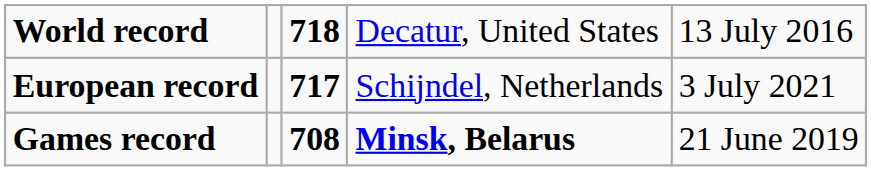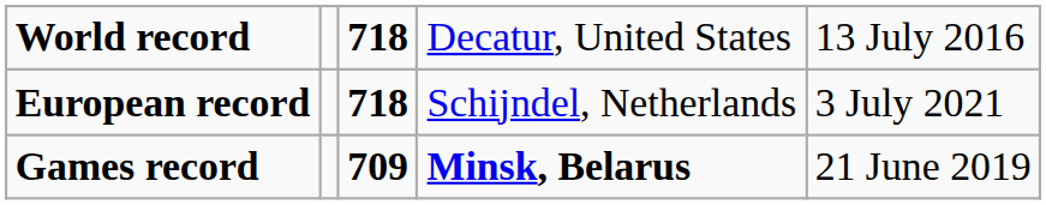European record | column 3: 717 -> 718
Games record | column 3: 708 -> 709
